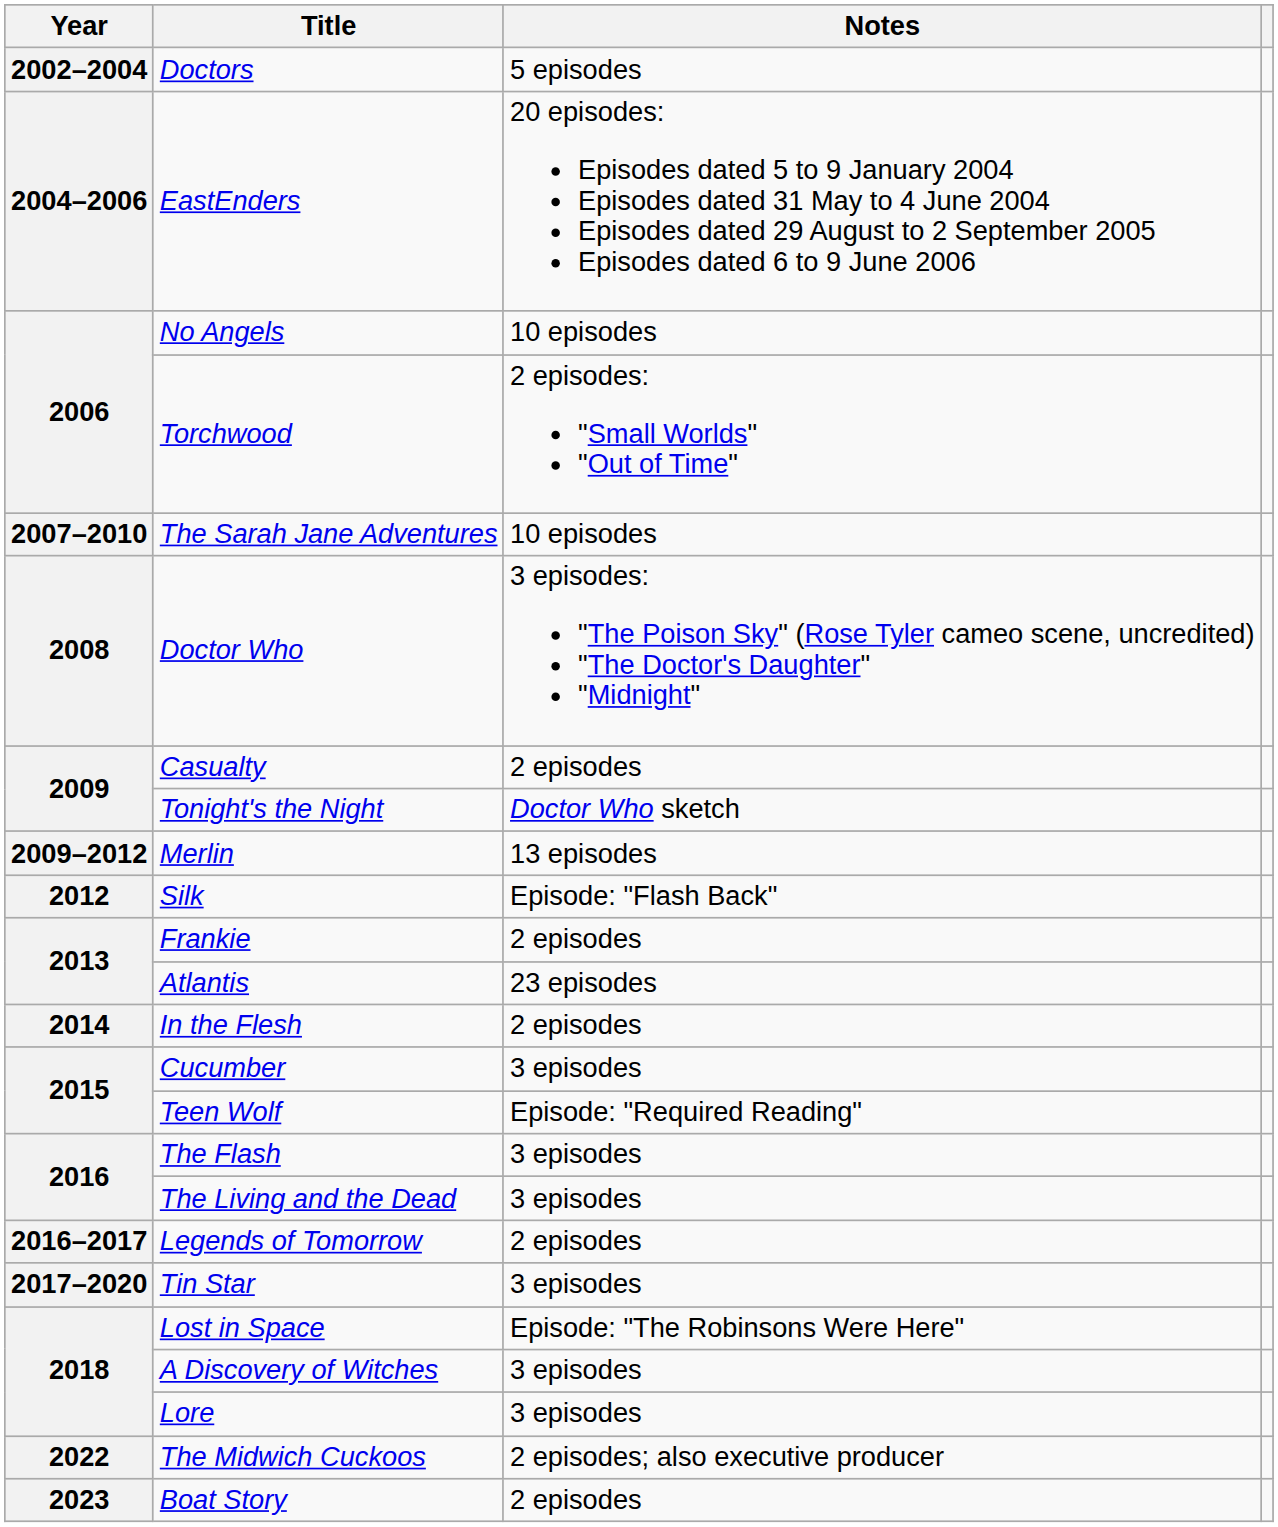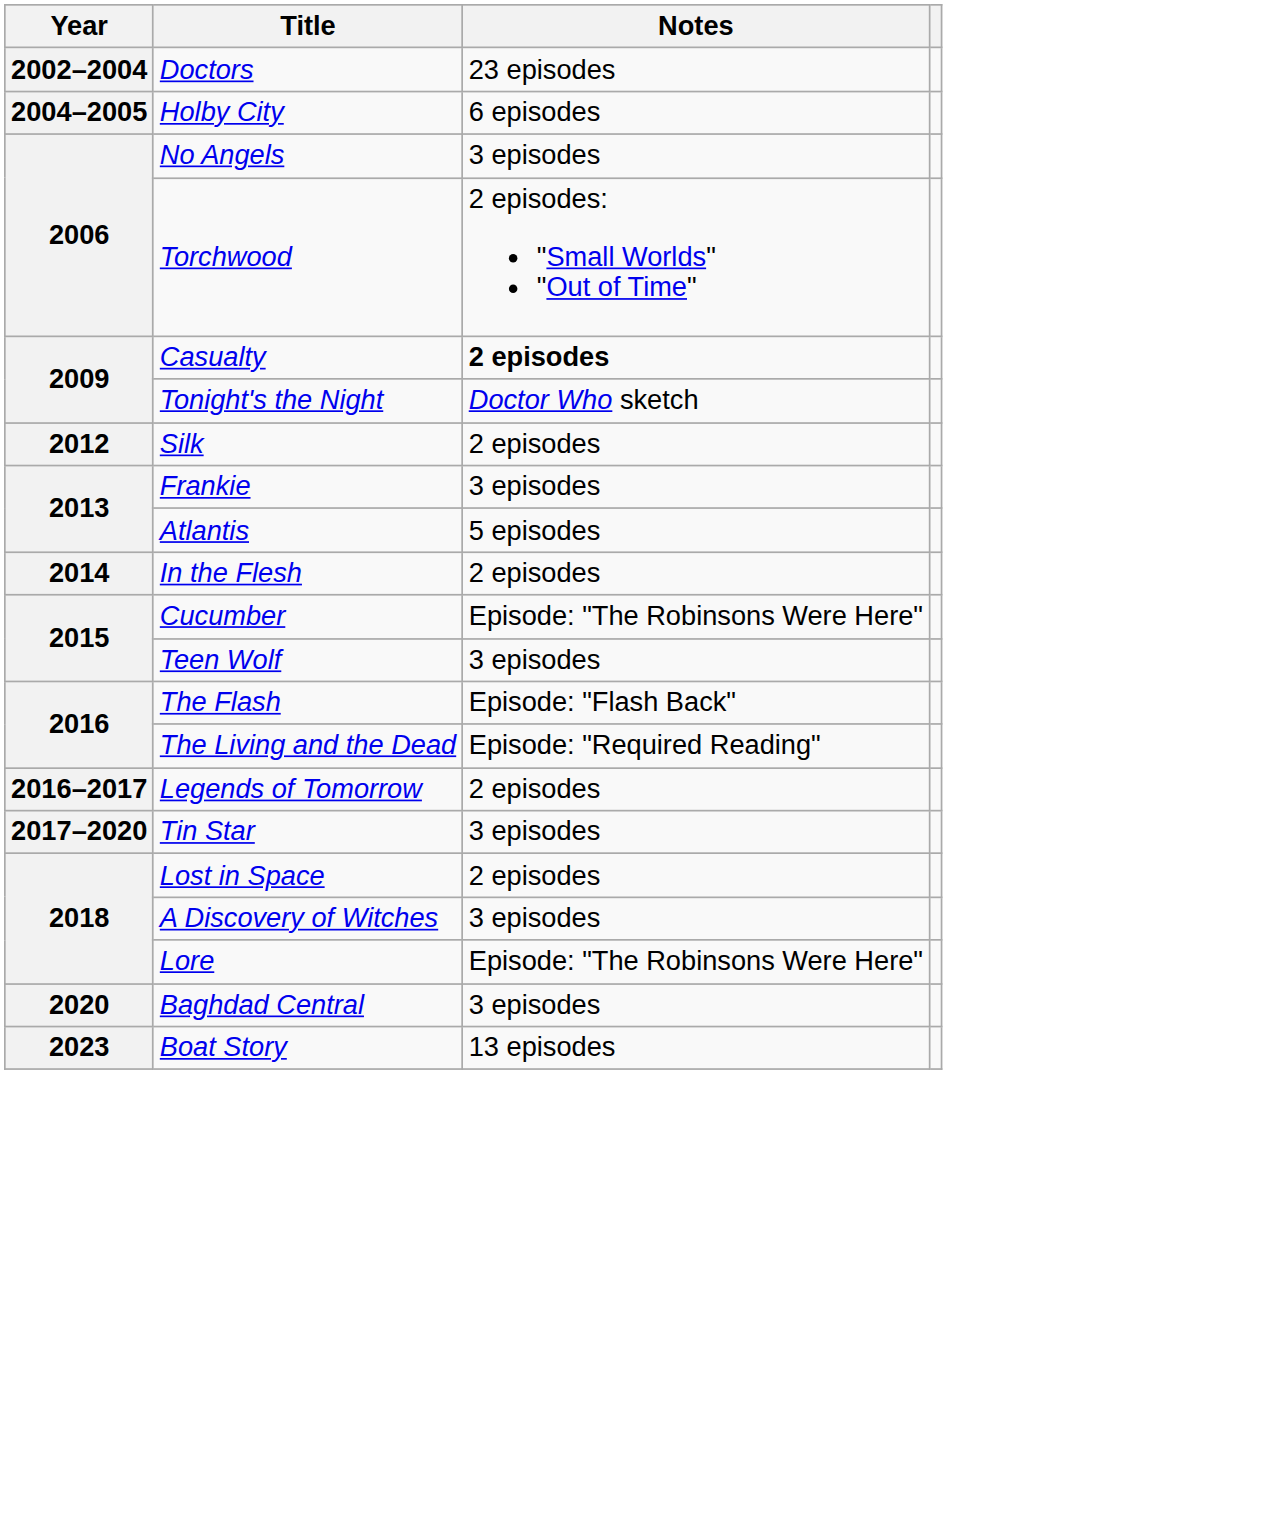Doctors | Notes: 5 episodes -> 23 episodes
+ row: 2004–2005 | Holby City | 6 episodes
- row: 2004–2006 | EastEnders | 20 episodes: Episodes dated 5 to 9 January 2004 Episodes dated 31 May to 4 June 2004 Episodes dated 29 August to 2 September 2005 Episodes dated 6 to 9 June 2006
No Angels | Notes: 10 episodes -> 3 episodes
- row: 2007–2010 | The Sarah Jane Adventures | 10 episodes
- row: 2008 | Doctor Who | 3 episodes: "The Poison Sky" (Rose Tyler cameo scene, uncredited) "The Doctor's Daughter" "Midnight"
Casualty | Notes: normal -> bold
- row: 2009–2012 | Merlin | 13 episodes
Silk | Notes: Episode: "Flash Back" -> 2 episodes
Frankie | Notes: 2 episodes -> 3 episodes
Atlantis | Notes: 23 episodes -> 5 episodes
Cucumber | Notes: 3 episodes -> Episode: "The Robinsons Were Here"
Teen Wolf | Notes: Episode: "Required Reading" -> 3 episodes
The Flash | Notes: 3 episodes -> Episode: "Flash Back"
The Living and the Dead | Notes: 3 episodes -> Episode: "Required Reading"
Lost in Space | Notes: Episode: "The Robinsons Were Here" -> 2 episodes
Lore | Notes: 3 episodes -> Episode: "The Robinsons Were Here"
+ row: 2020 | Baghdad Central | 3 episodes
- row: 2022 | The Midwich Cuckoos | 2 episodes; also executive producer
Boat Story | Notes: 2 episodes -> 13 episodes
